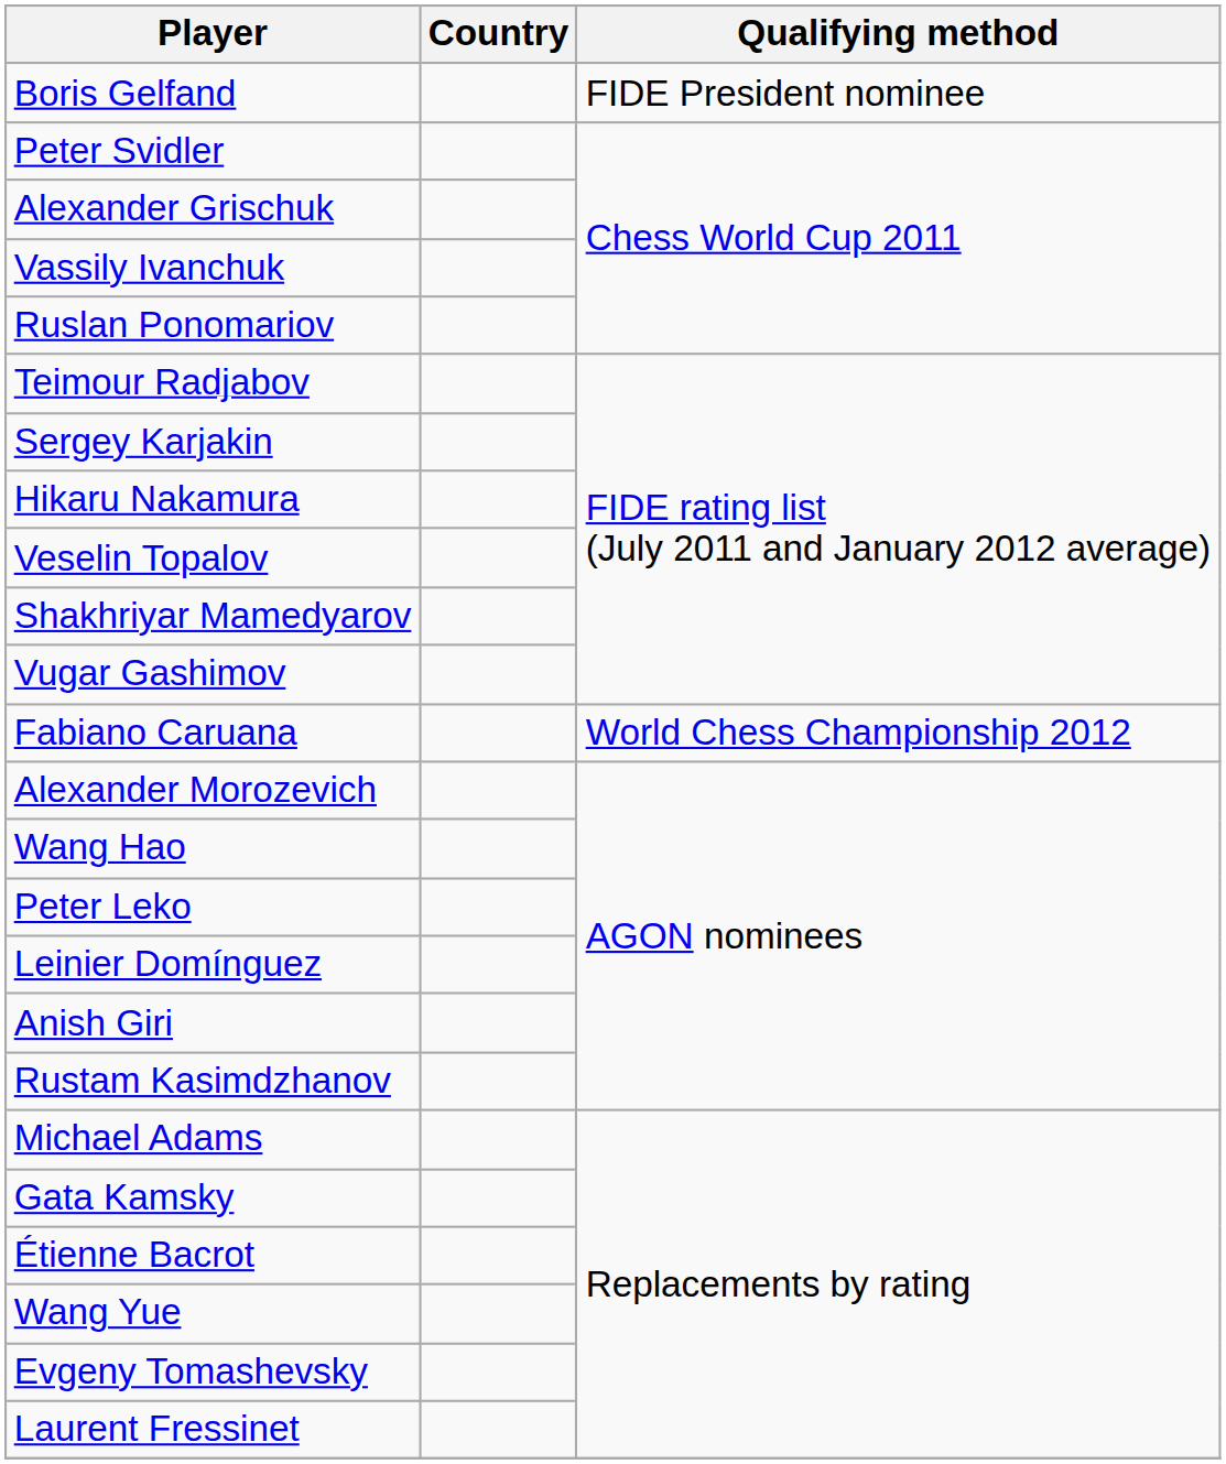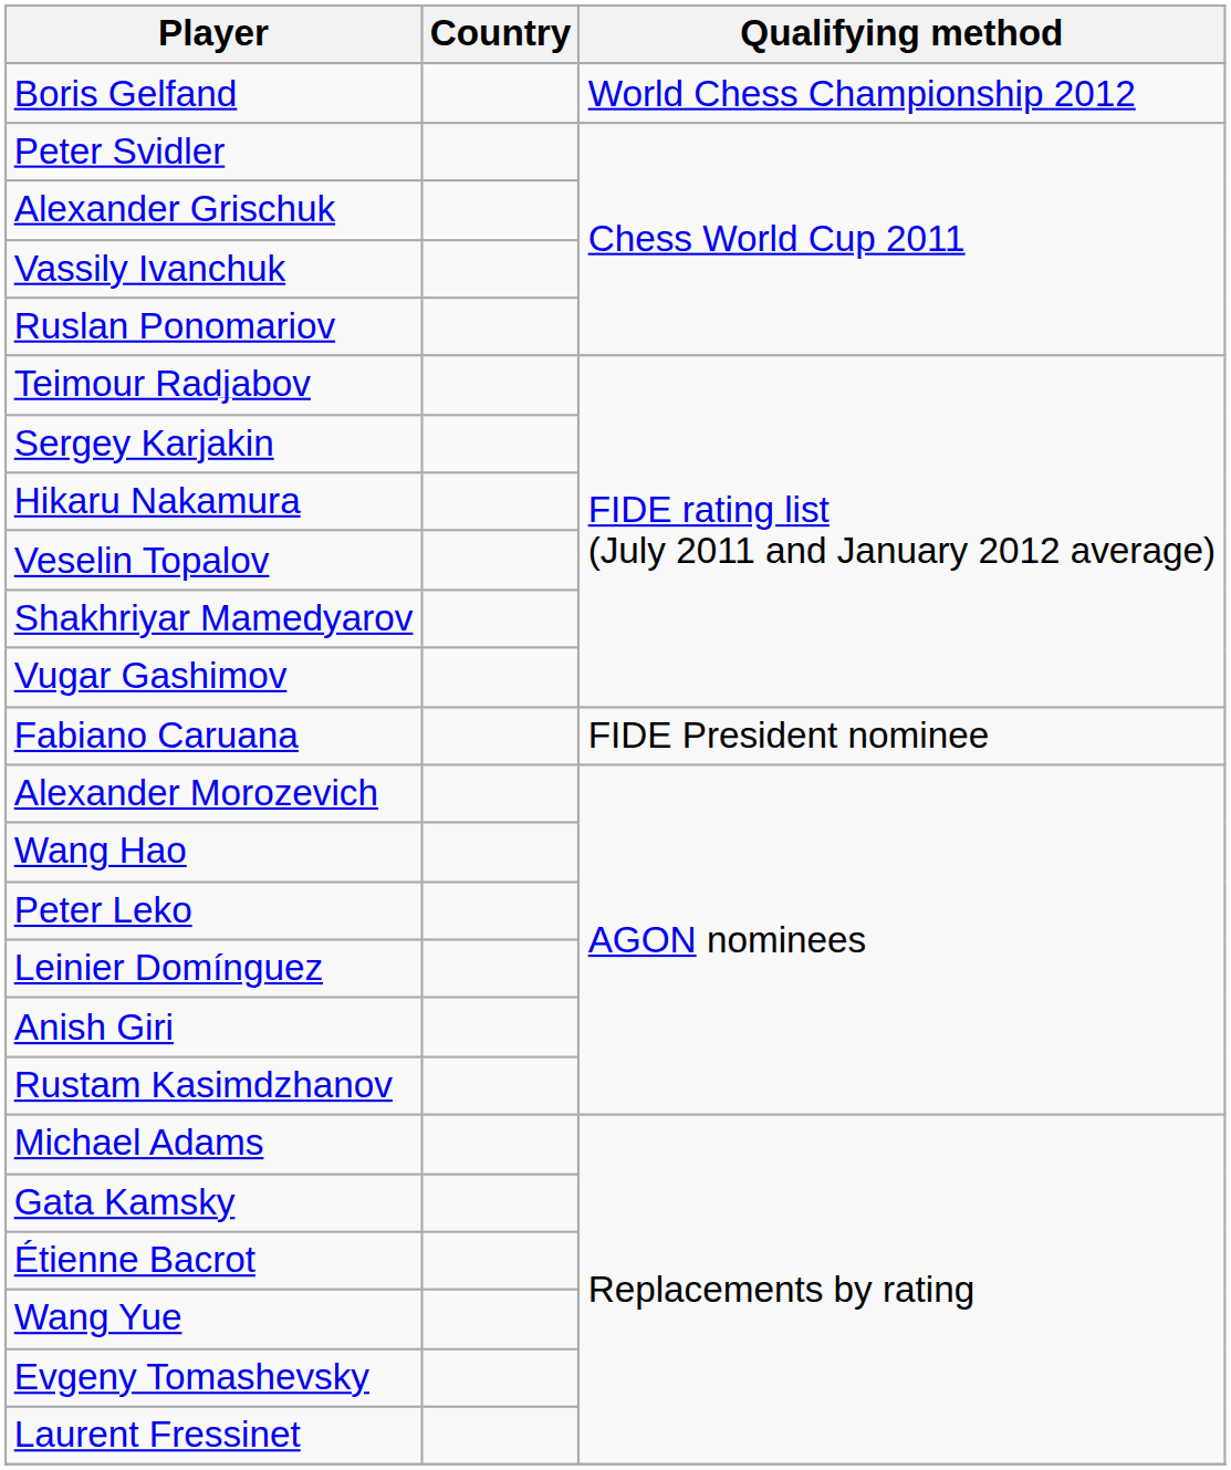Boris Gelfand | Qualifying method: FIDE President nominee -> World Chess Championship 2012
Fabiano Caruana | Qualifying method: World Chess Championship 2012 -> FIDE President nominee
